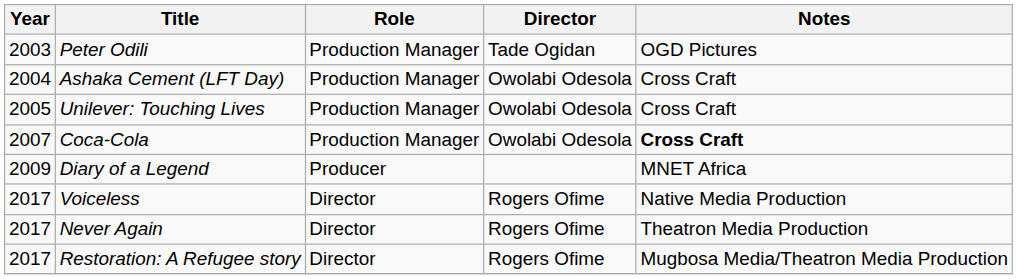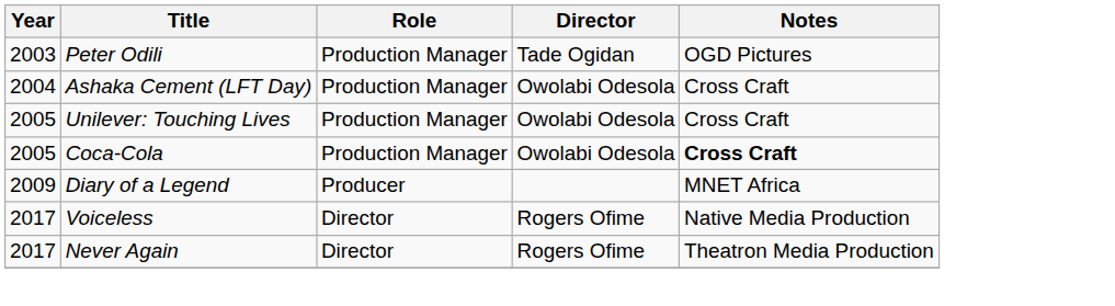Coca-Cola | Year: 2007 -> 2005
- row: 2017 | Restoration: A Refugee story | Director | Rogers Ofime | Mugbosa Media/Theatron Media Production
